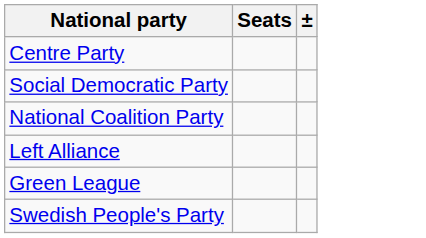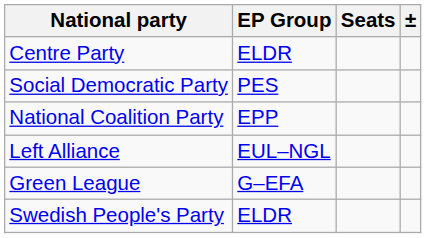+ column: EP Group | ELDR | PES | EPP | EUL–NGL | G–EFA | ELDR
